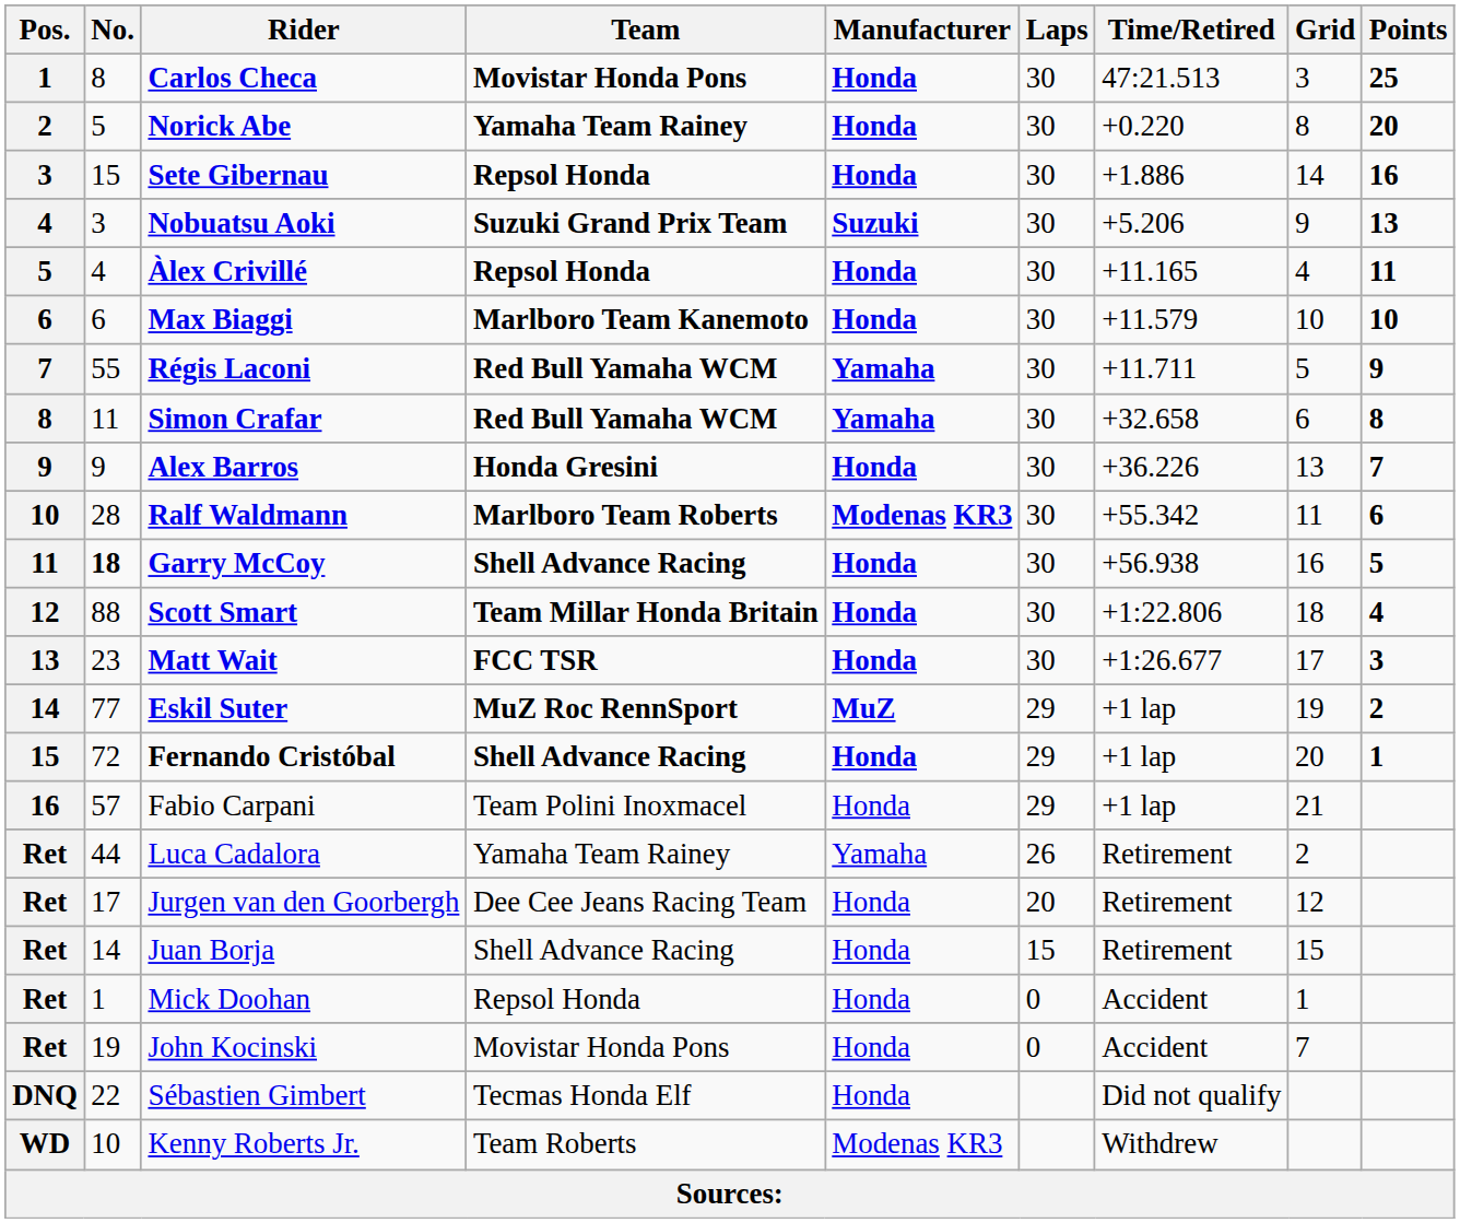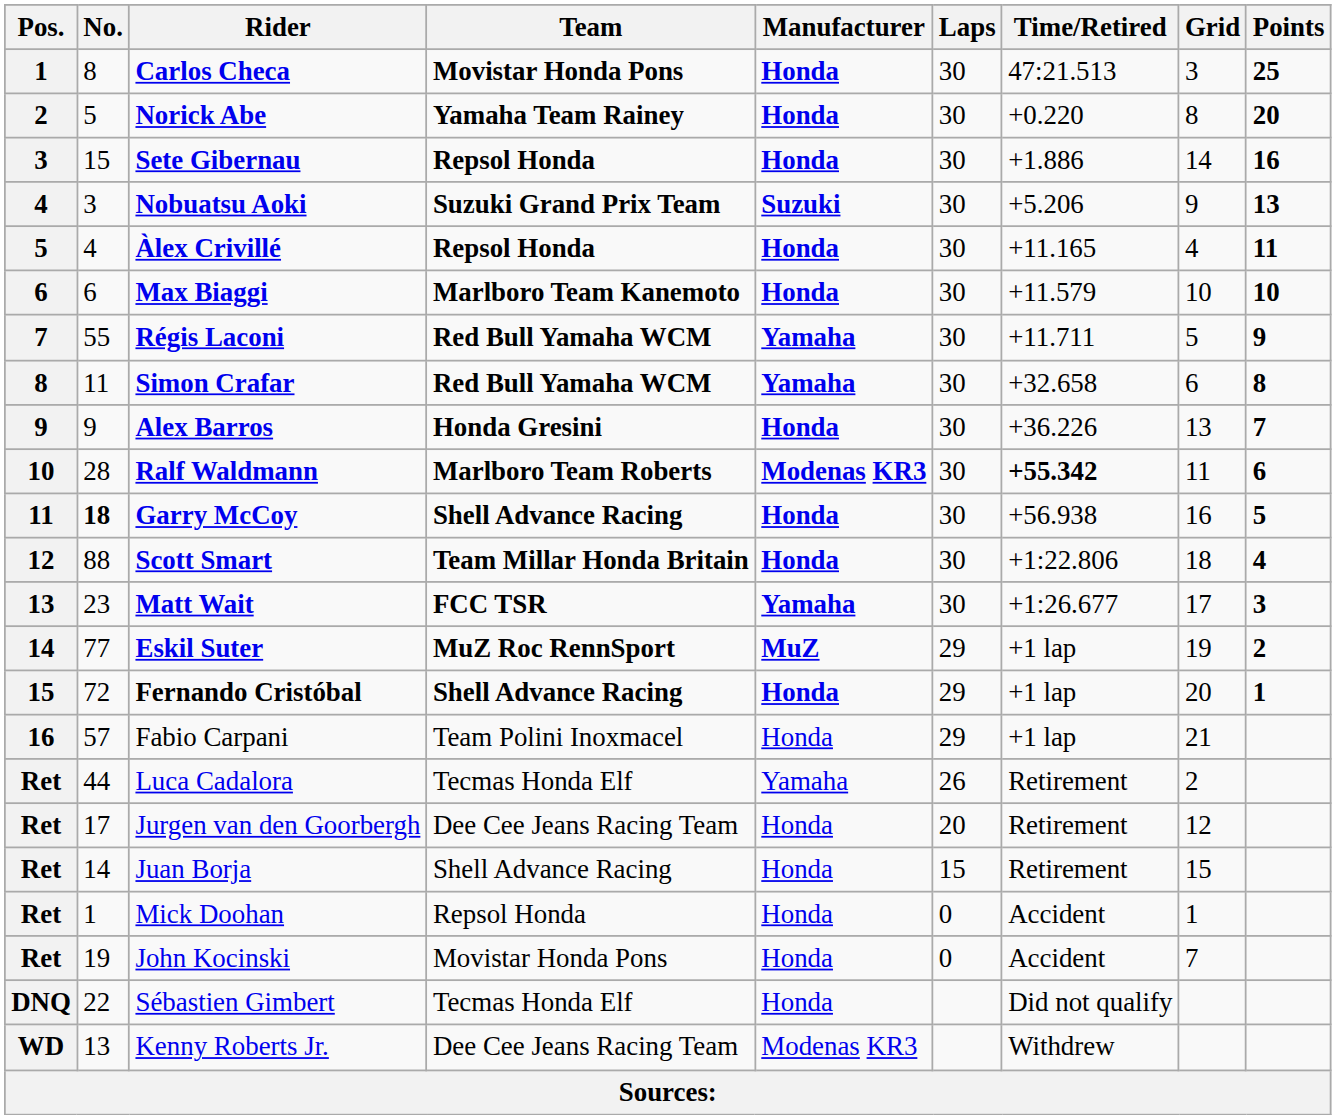Ralf Waldmann | Time/Retired: normal -> bold
Matt Wait | Manufacturer: Honda -> Yamaha
Luca Cadalora | Team: Yamaha Team Rainey -> Tecmas Honda Elf
Kenny Roberts Jr. | No.: 10 -> 13
Kenny Roberts Jr. | Team: Team Roberts -> Dee Cee Jeans Racing Team
